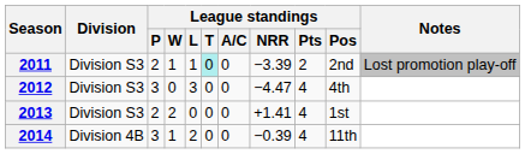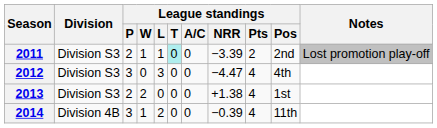2013 | League standings / NRR: +1.41 -> +1.38
